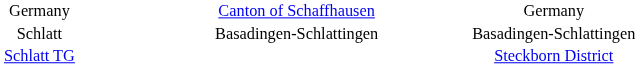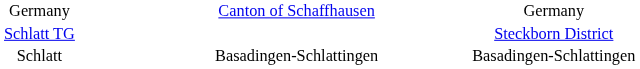rows swapped: Schlatt TG <-> Schlatt
